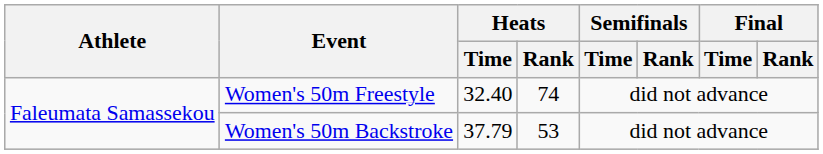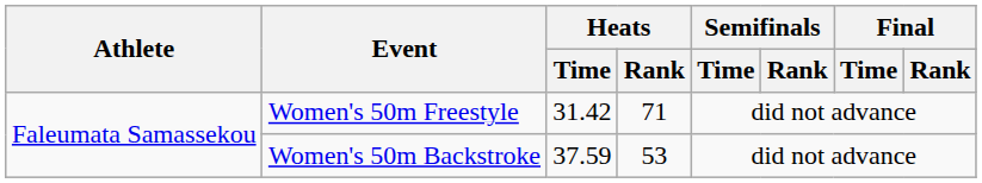Women's 50m Freestyle | Heats / Time: 32.40 -> 31.42
Women's 50m Freestyle | Heats / Rank: 74 -> 71
Women's 50m Backstroke | Heats / Time: 37.79 -> 37.59
